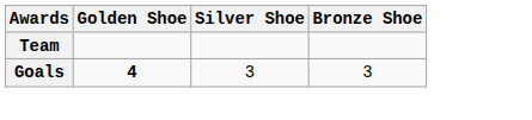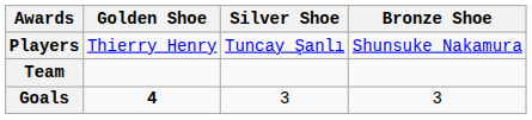+ row: Players | Thierry Henry | Tuncay Şanlı | Shunsuke Nakamura
